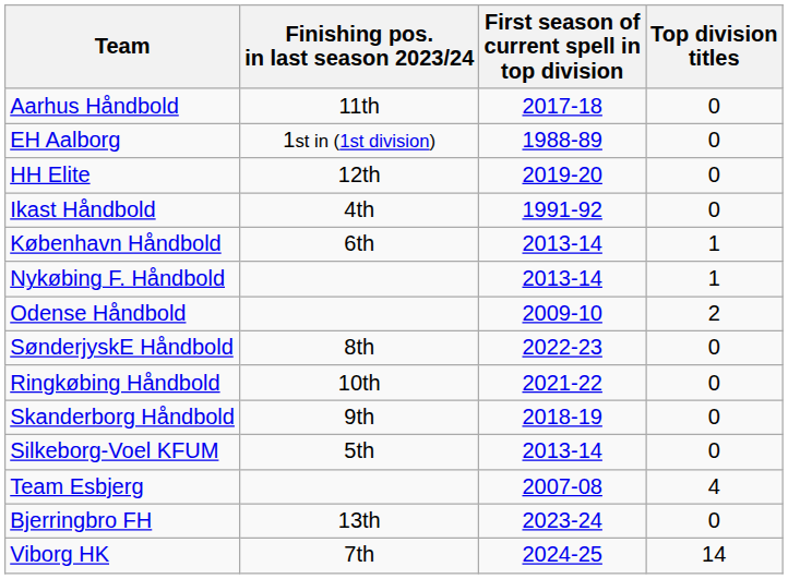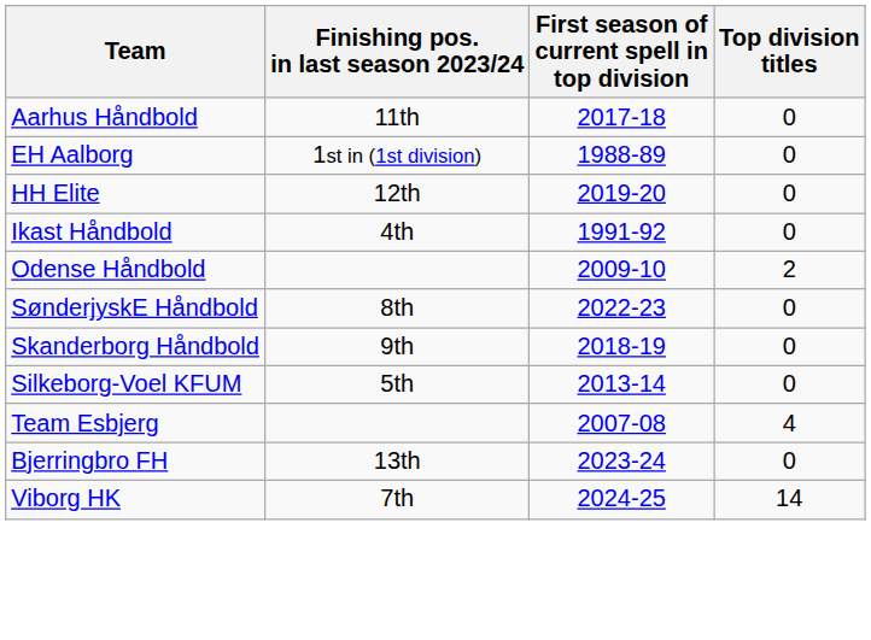- row: København Håndbold | 6th | 2013-14 | 1
- row: Nykøbing F. Håndbold | 2013-14 | 1
- row: Ringkøbing Håndbold | 10th | 2021-22 | 0
